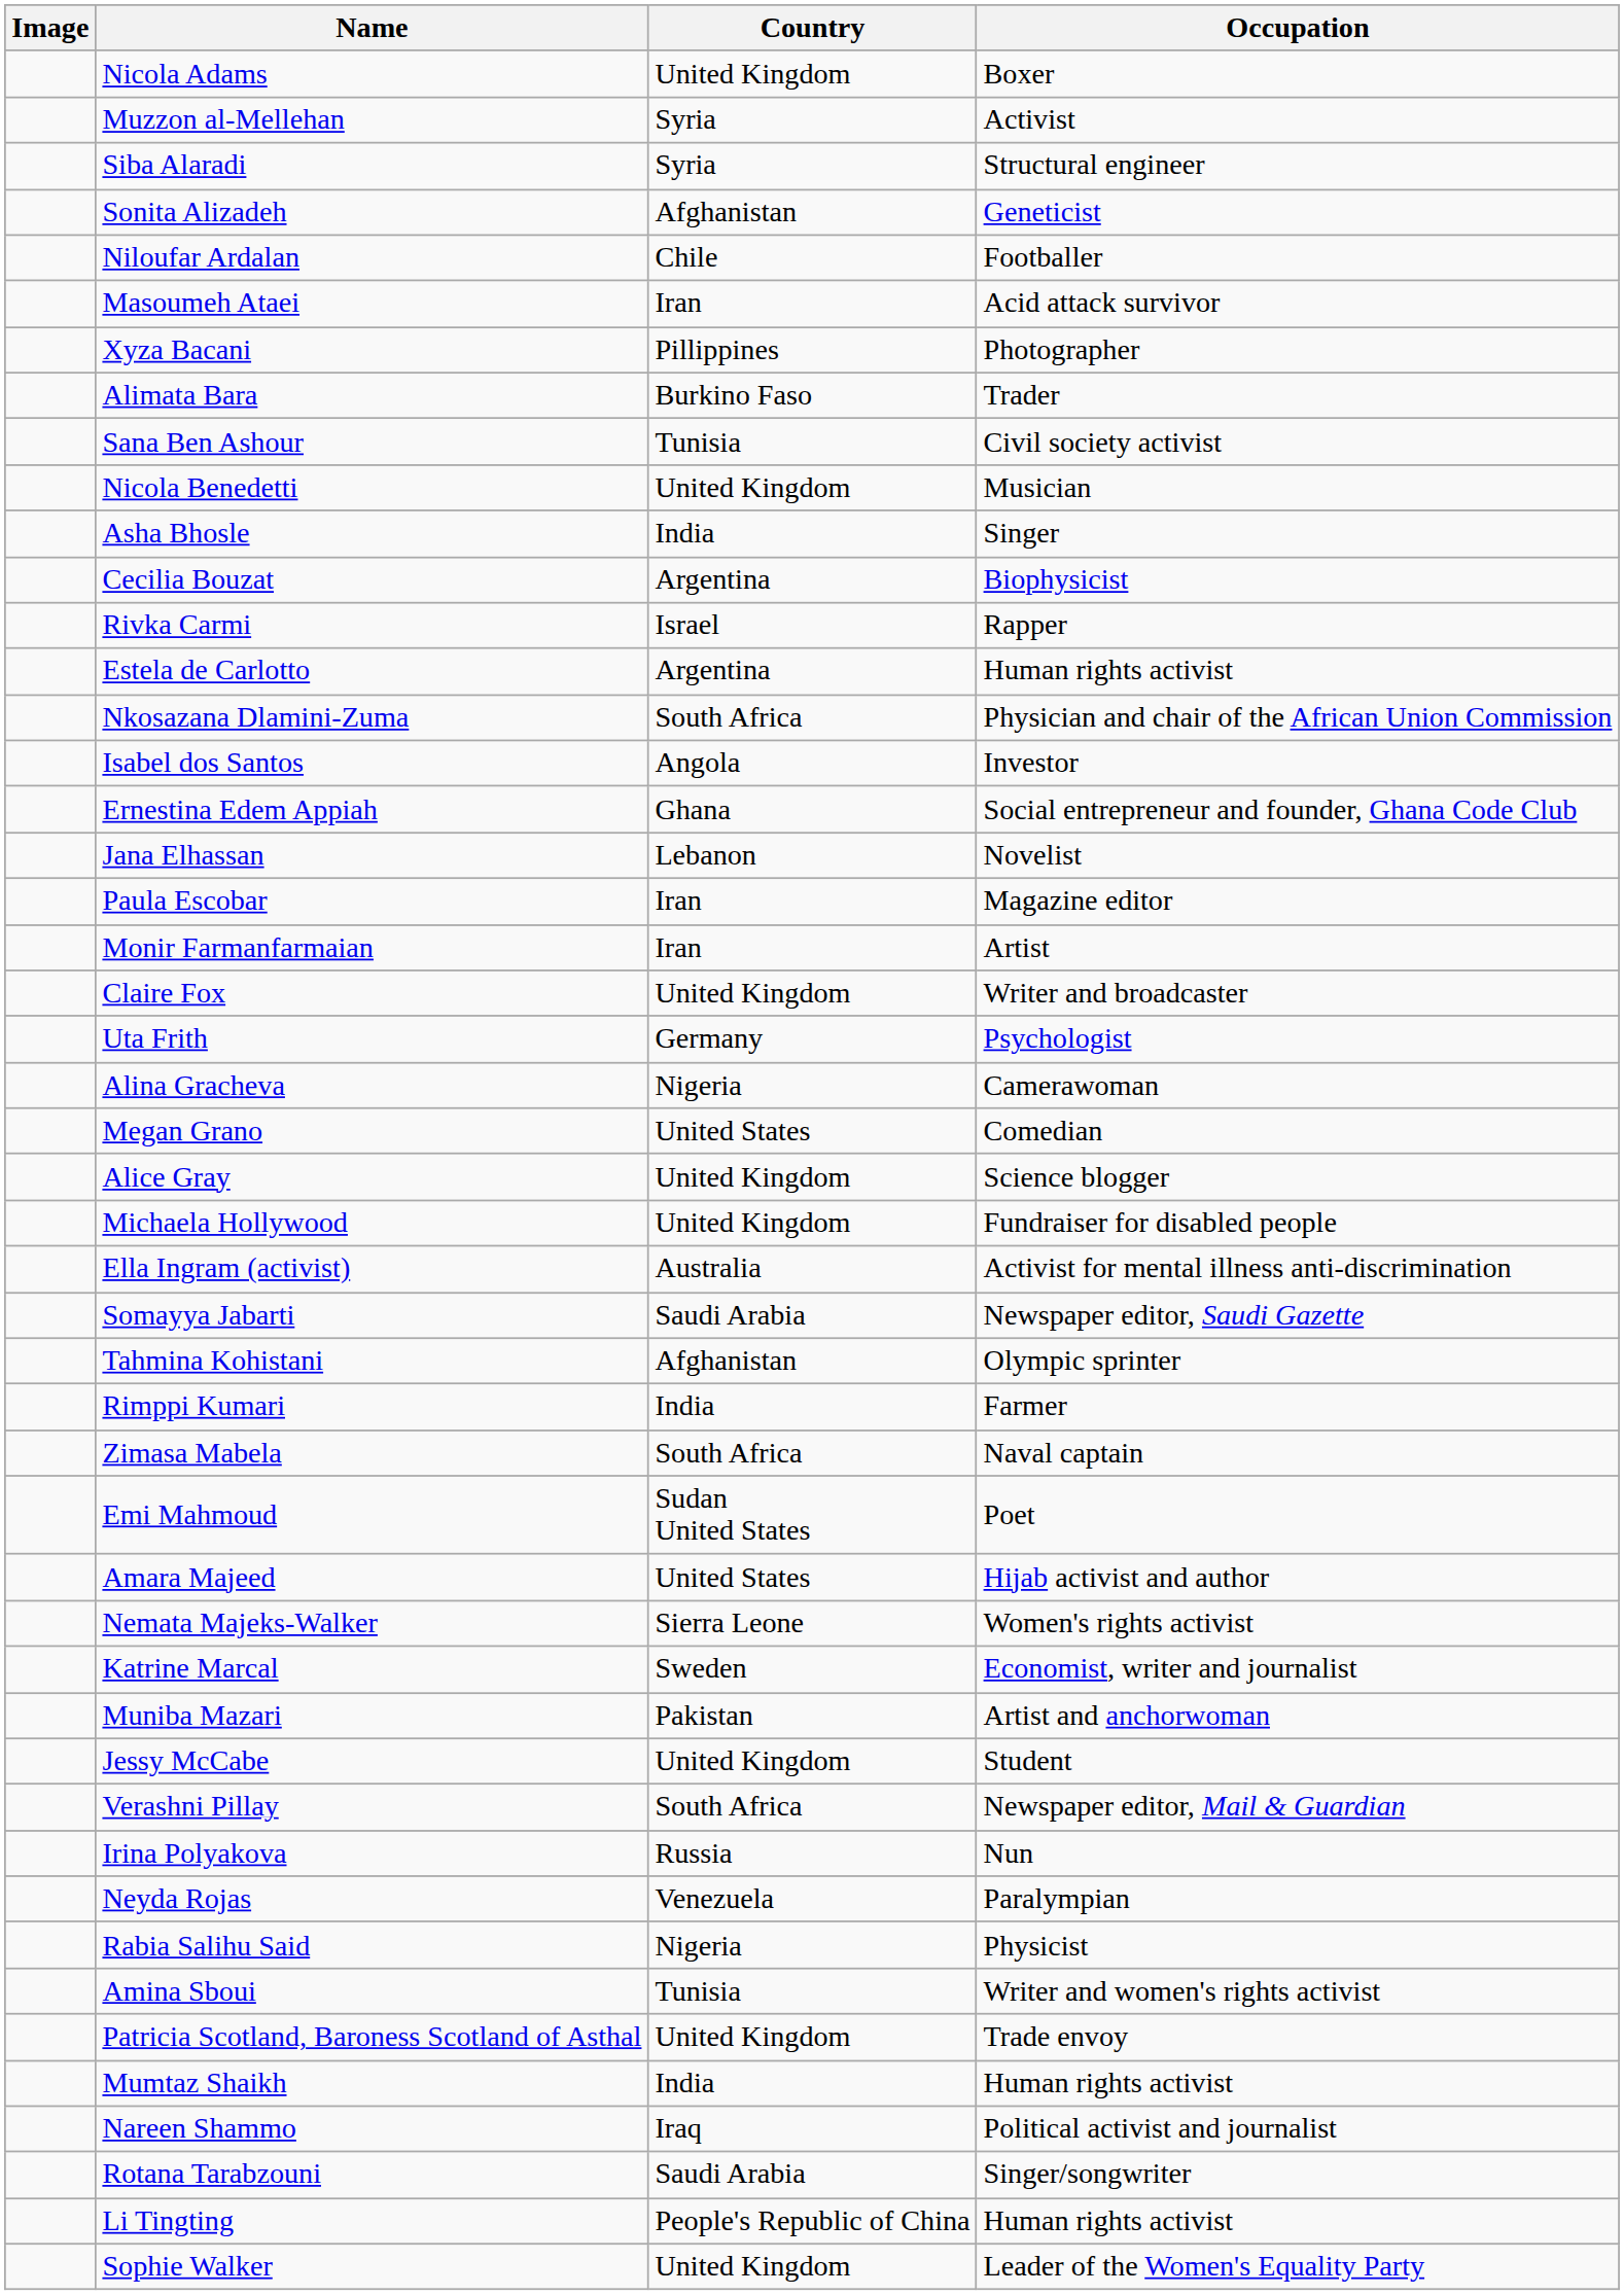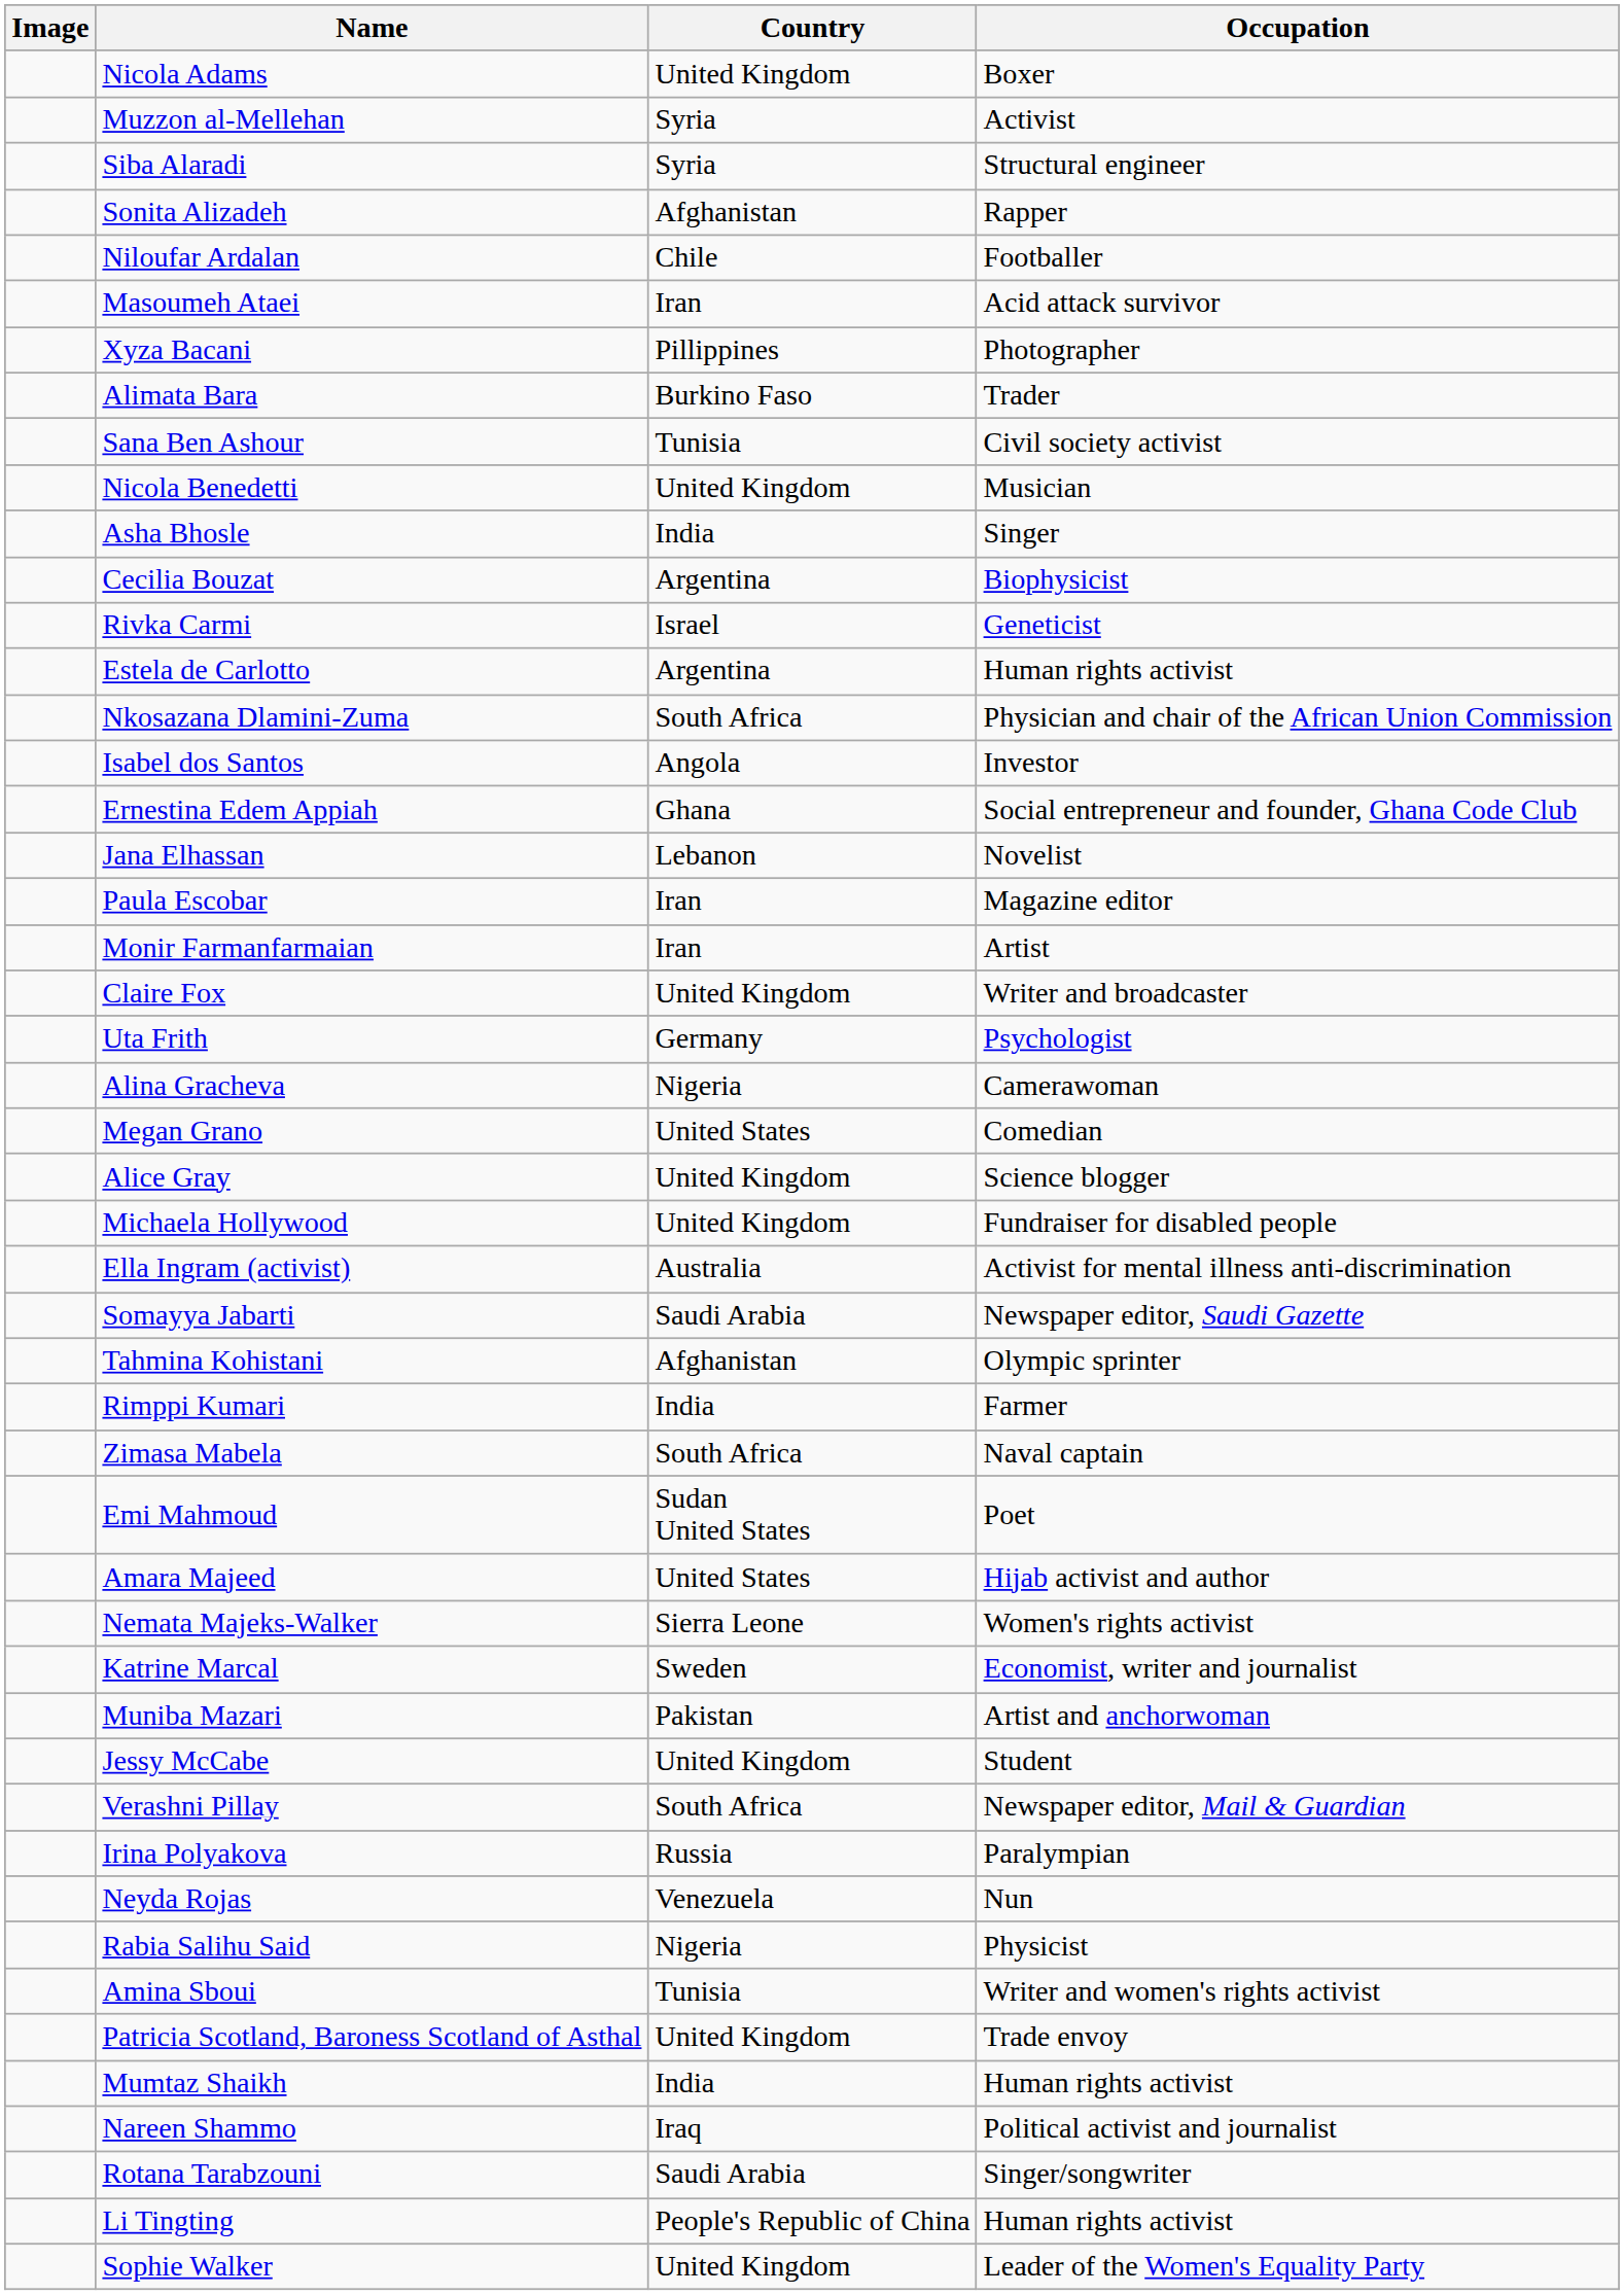Sonita Alizadeh | Occupation: Geneticist -> Rapper
Rivka Carmi | Occupation: Rapper -> Geneticist
Irina Polyakova | Occupation: Nun -> Paralympian
Neyda Rojas | Occupation: Paralympian -> Nun
